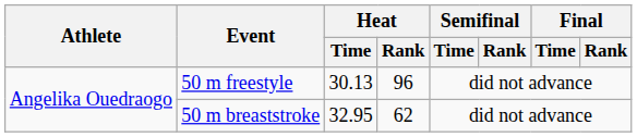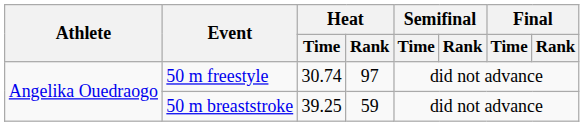50 m freestyle | Heat / Time: 30.13 -> 30.74
50 m freestyle | Heat / Rank: 96 -> 97
50 m breaststroke | Heat / Time: 32.95 -> 39.25
50 m breaststroke | Heat / Rank: 62 -> 59
